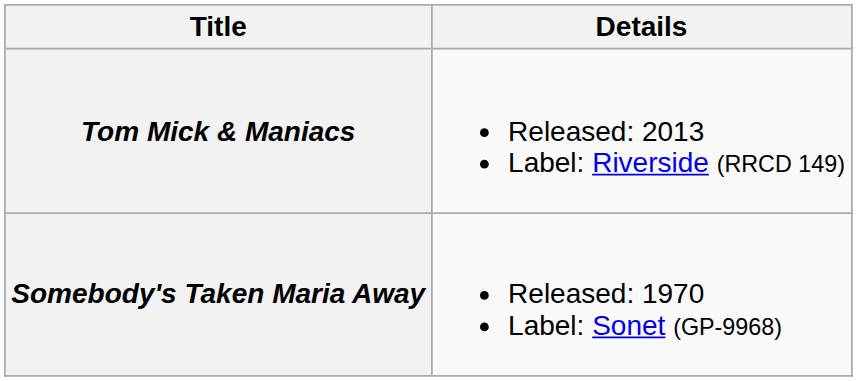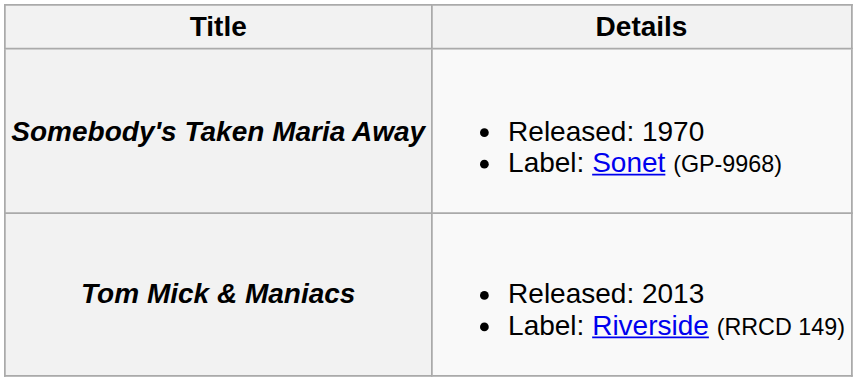rows swapped: Somebody's Taken Maria Away <-> Tom Mick & Maniacs
